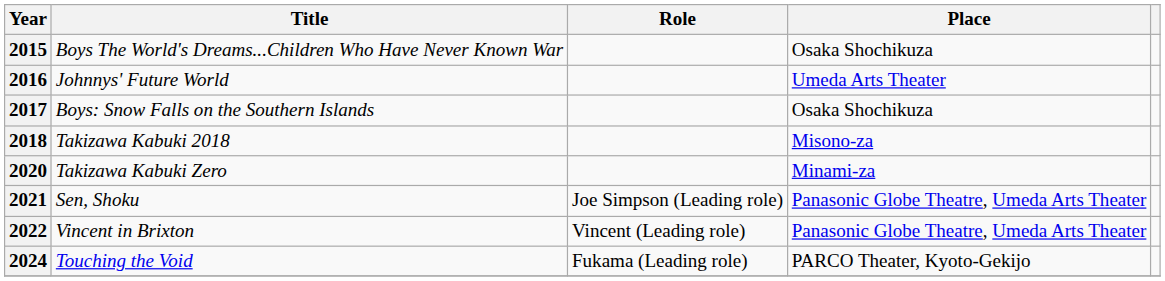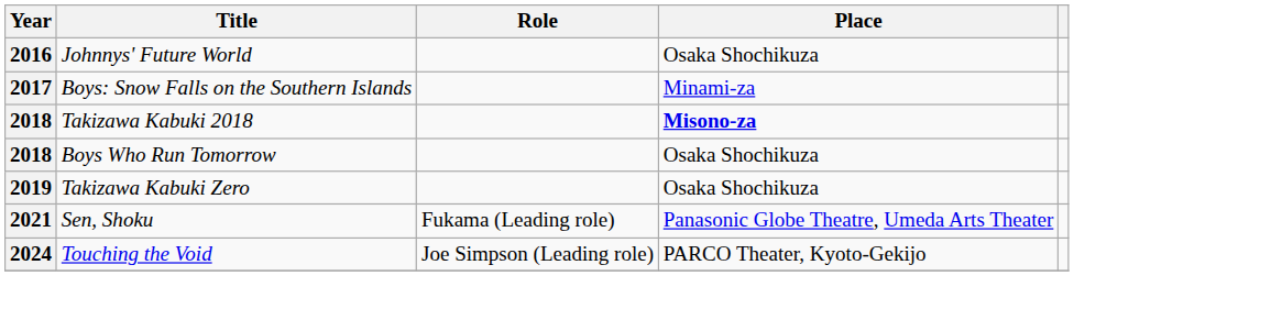- row: 2015 | Boys The World's Dreams...Children Who Have Never Known War | Osaka Shochikuza
Johnnys' Future World | Place: Umeda Arts Theater -> Osaka Shochikuza
Boys: Snow Falls on the Southern Islands | Place: Osaka Shochikuza -> Minami-za
Takizawa Kabuki 2018 | Place: normal -> bold
+ row: 2018 | Boys Who Run Tomorrow | Osaka Shochikuza
Takizawa Kabuki Zero | Year: 2020 -> 2019
Takizawa Kabuki Zero | Place: Minami-za -> Osaka Shochikuza
Sen, Shoku | Role: Joe Simpson (Leading role) -> Fukama (Leading role)
- row: 2022 | Vincent in Brixton | Vincent (Leading role) | Panasonic Globe Theatre, Umeda Arts Theater
Touching the Void | Role: Fukama (Leading role) -> Joe Simpson (Leading role)
